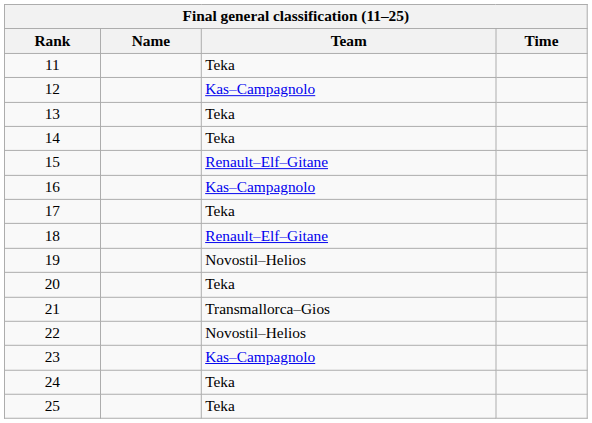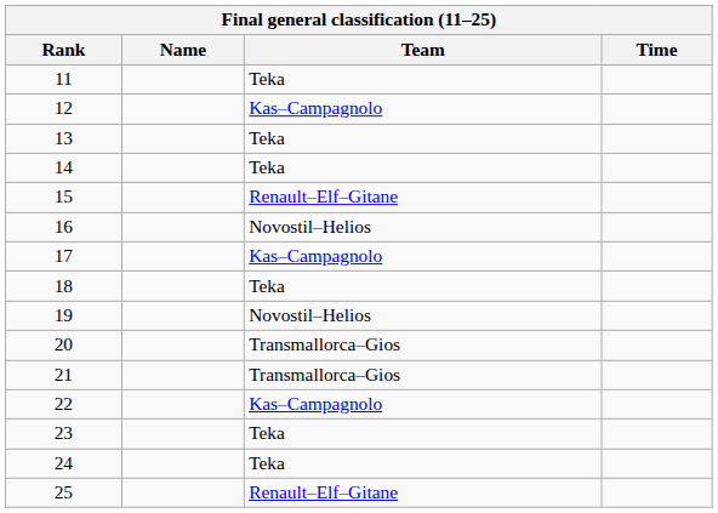16 | Team: Kas–Campagnolo -> Novostil–Helios
17 | Team: Teka -> Kas–Campagnolo
18 | Team: Renault–Elf–Gitane -> Teka
20 | Team: Teka -> Transmallorca–Gios
22 | Team: Novostil–Helios -> Kas–Campagnolo
23 | Team: Kas–Campagnolo -> Teka
25 | Team: Teka -> Renault–Elf–Gitane
